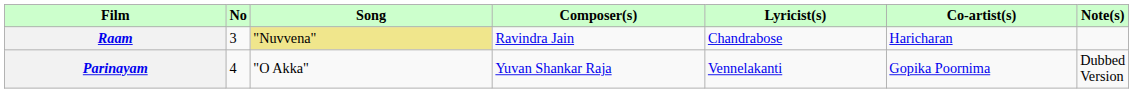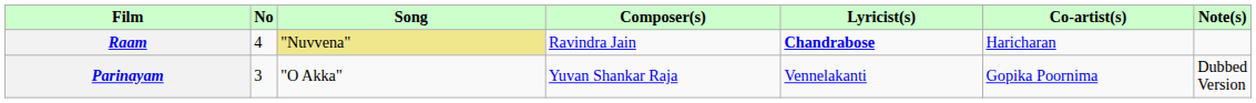Raam | No: 3 -> 4
Raam | Lyricist(s): normal -> bold
Parinayam | No: 4 -> 3
